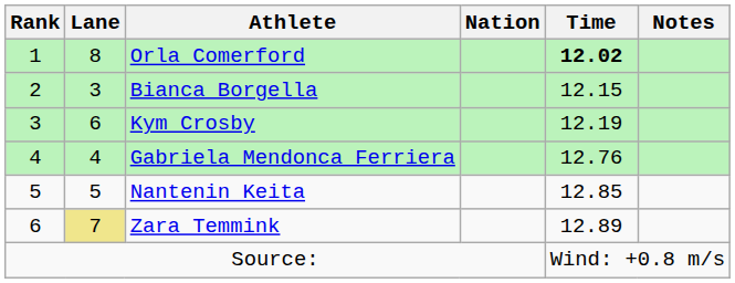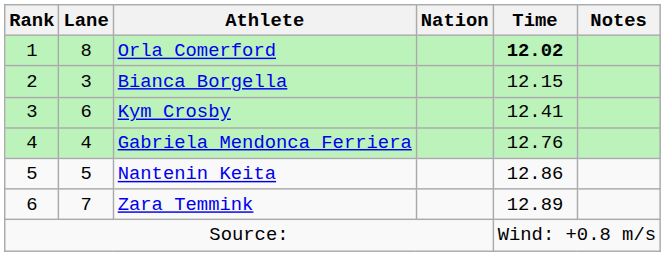Kym Crosby | Time: 12.19 -> 12.41
Nantenin Keita | Time: 12.85 -> 12.86
Zara Temmink | Lane: khaki background -> no background
